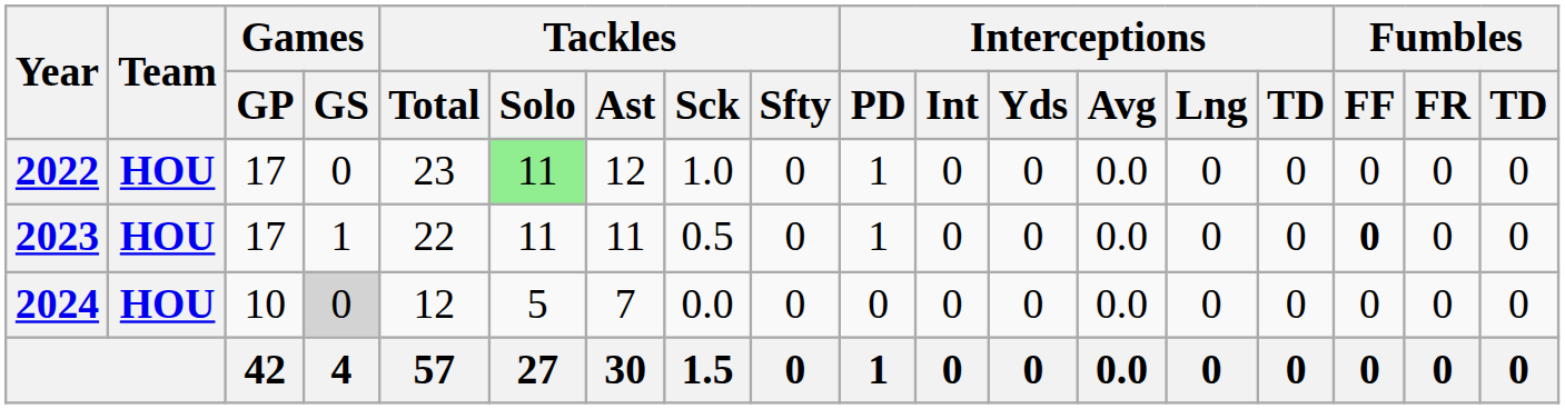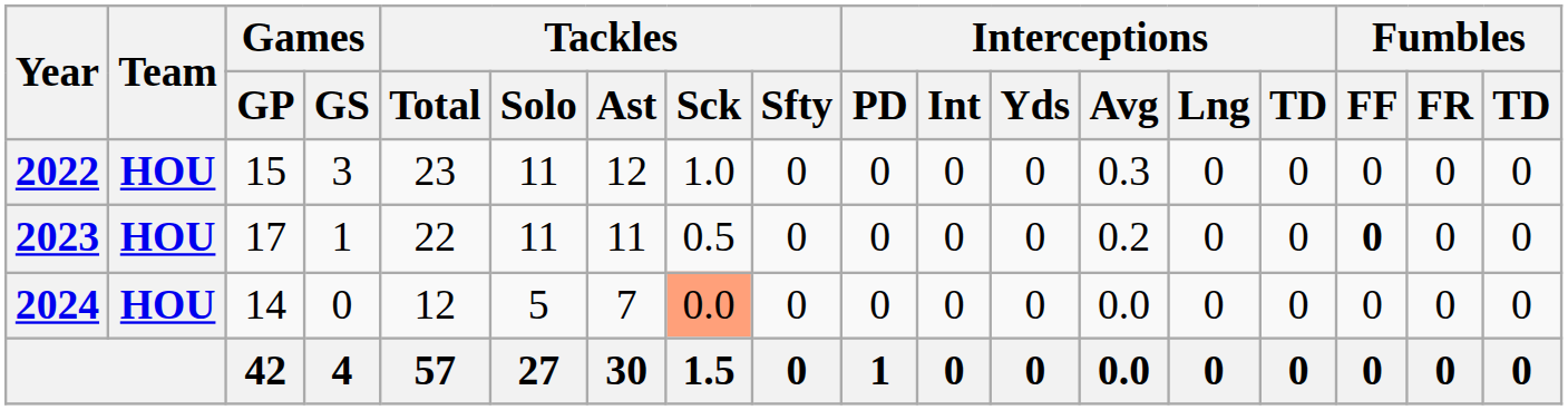2022 | Games / GP: 17 -> 15
2022 | Games / GS: 0 -> 3
2022 | Tackles / Solo: lightgreen background -> no background
2022 | Interceptions / PD: 1 -> 0
2022 | Interceptions / Avg: 0.0 -> 0.3
2023 | Interceptions / PD: 1 -> 0
2023 | Interceptions / Avg: 0.0 -> 0.2
2024 | Games / GP: 10 -> 14
2024 | Games / GS: lightgrey background -> no background
2024 | Tackles / Sck: no background -> lightsalmon background
